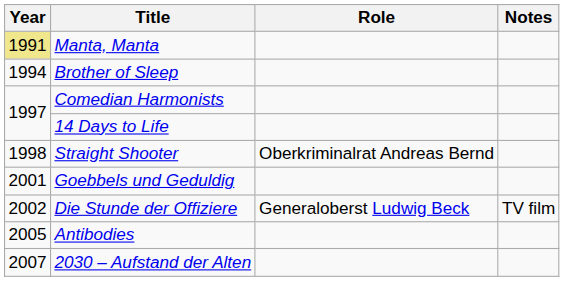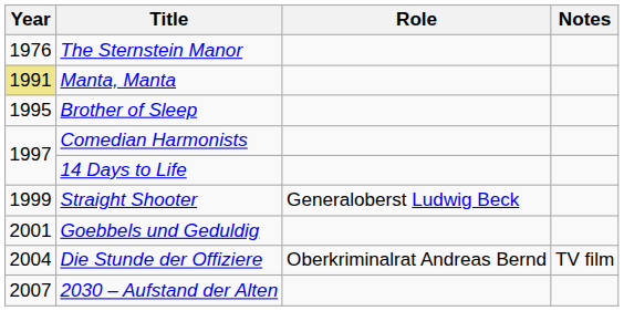+ row: 1976 | The Sternstein Manor
Brother of Sleep | Year: 1994 -> 1995
Straight Shooter | Year: 1998 -> 1999
Straight Shooter | Role: Oberkriminalrat Andreas Bernd -> Generaloberst Ludwig Beck
Die Stunde der Offiziere | Year: 2002 -> 2004
Die Stunde der Offiziere | Role: Generaloberst Ludwig Beck -> Oberkriminalrat Andreas Bernd
- row: 2005 | Antibodies
